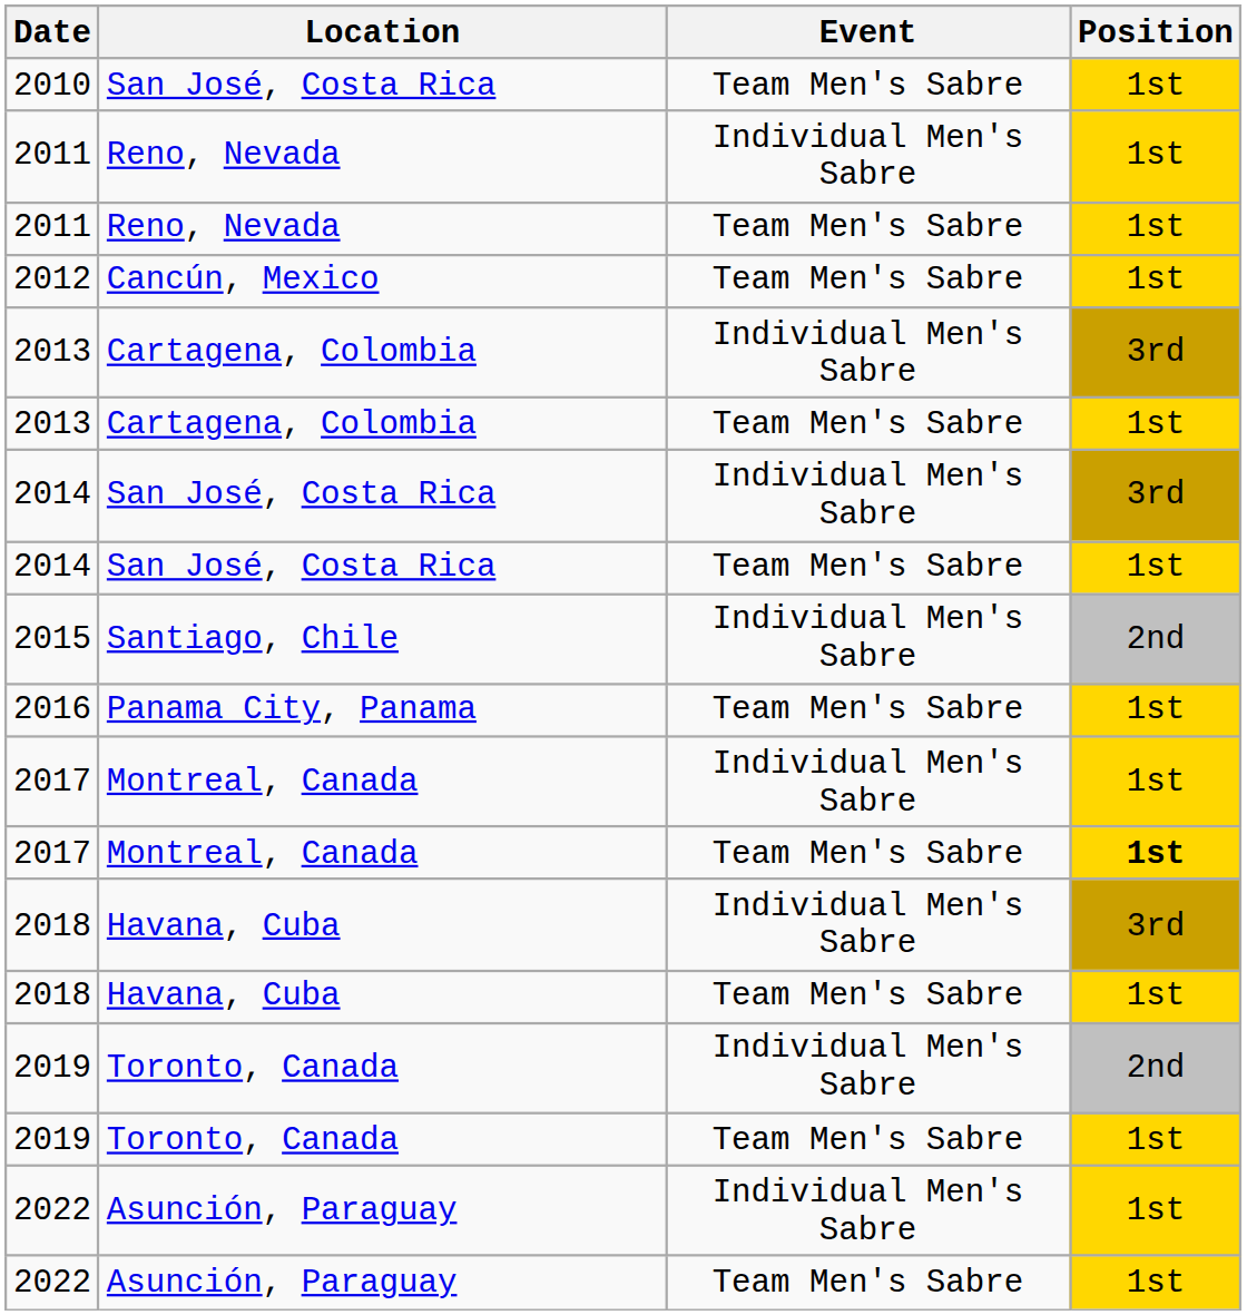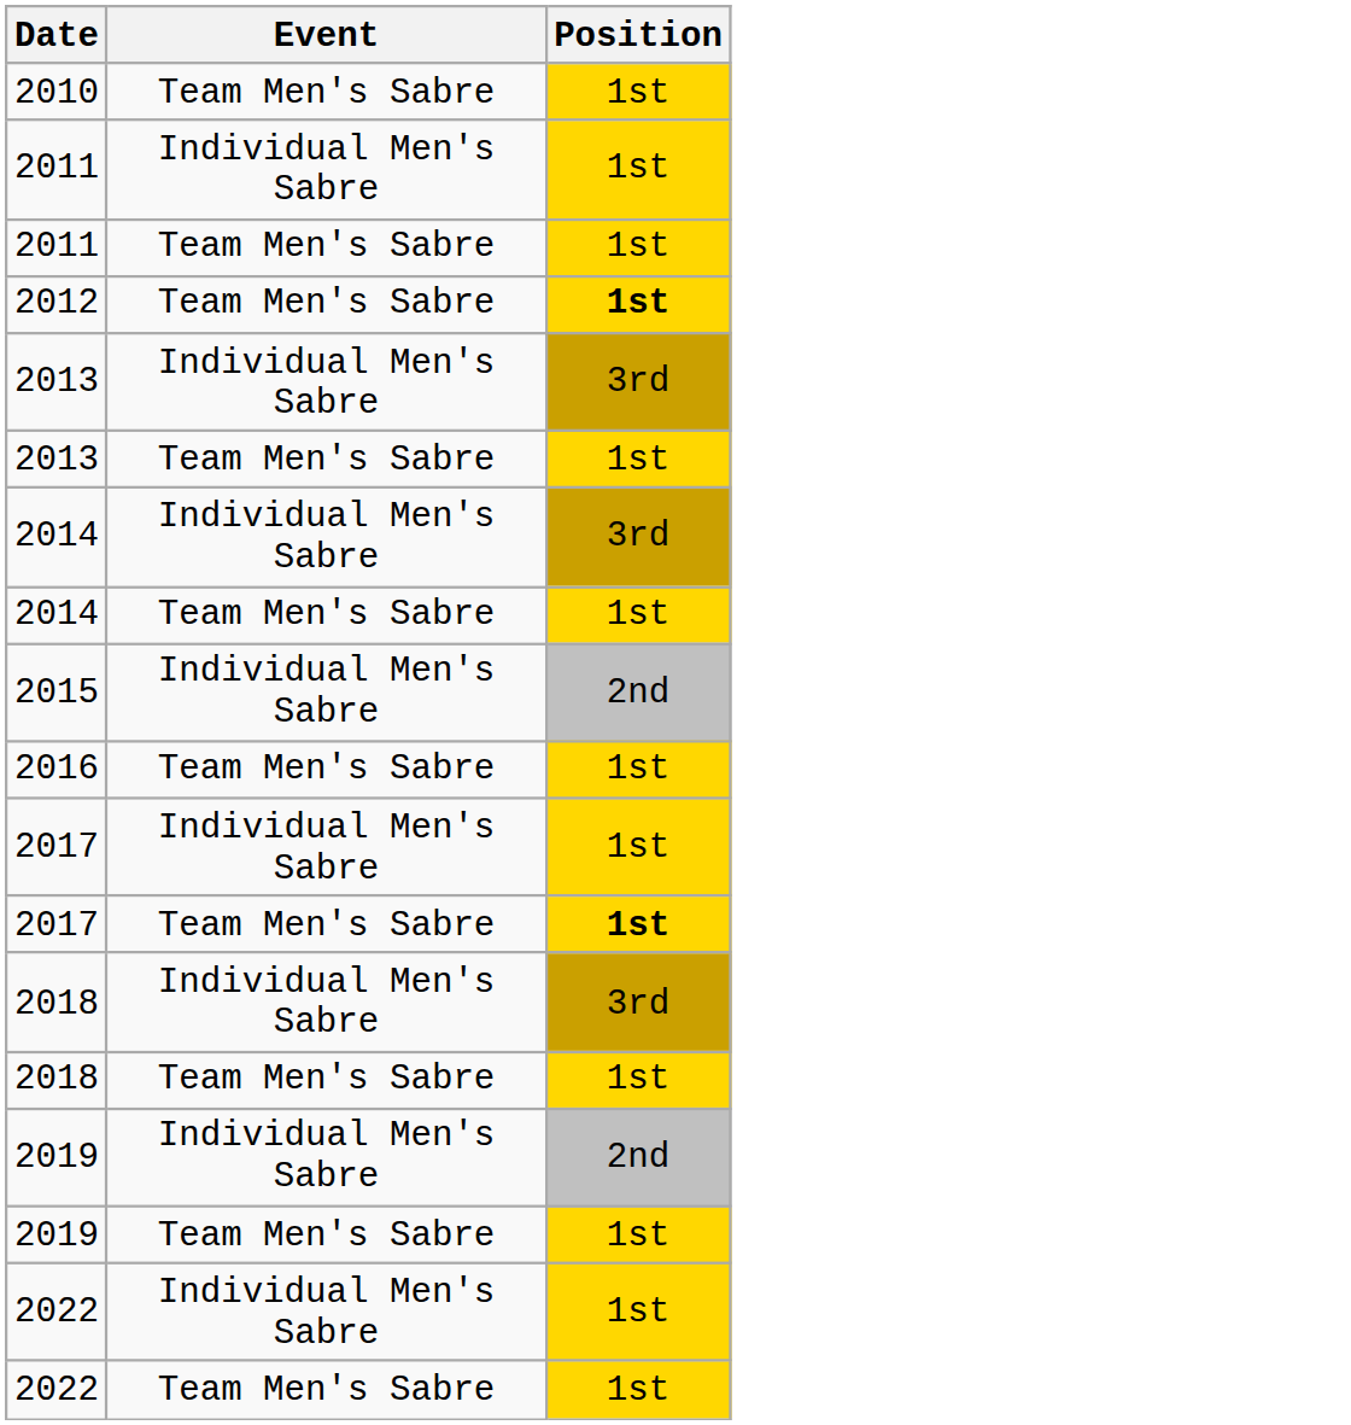- column: Location | San José, Costa Rica | Reno, Nevada | Reno, Nevada | Cancún, Mexico | Cartagena, Colombia | Cartagena, Colombia | San José, Costa Rica | San José, Costa Rica | Santiago, Chile | Panama City, Panama | Montreal, Canada | Montreal, Canada | Havana, Cuba | Havana, Cuba | Toronto, Canada | Toronto, Canada | Asunción, Paraguay | Asunción, Paraguay
2012 | Position: normal -> bold
